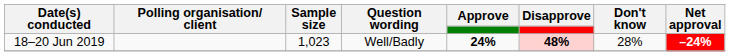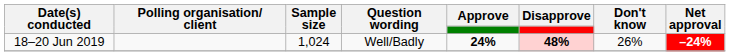18–20 Jun 2019 | Sample size: 1,023 -> 1,024
18–20 Jun 2019 | Don't know: 28% -> 26%
